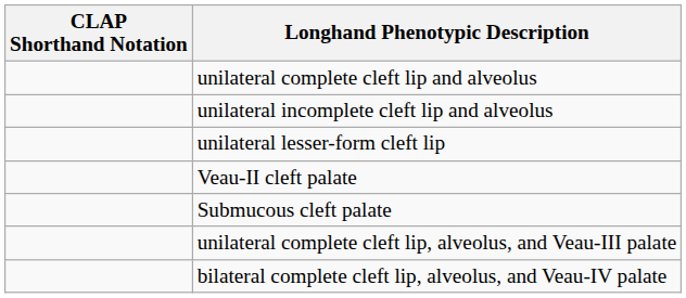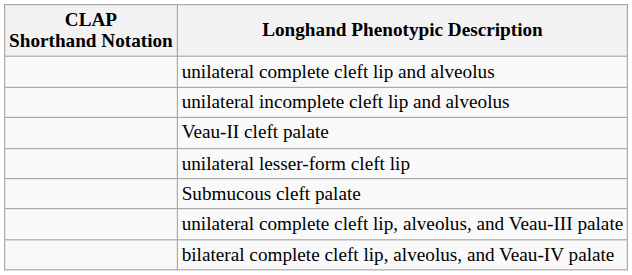rows swapped: unilateral lesser-form cleft lip <-> Veau-II cleft palate
